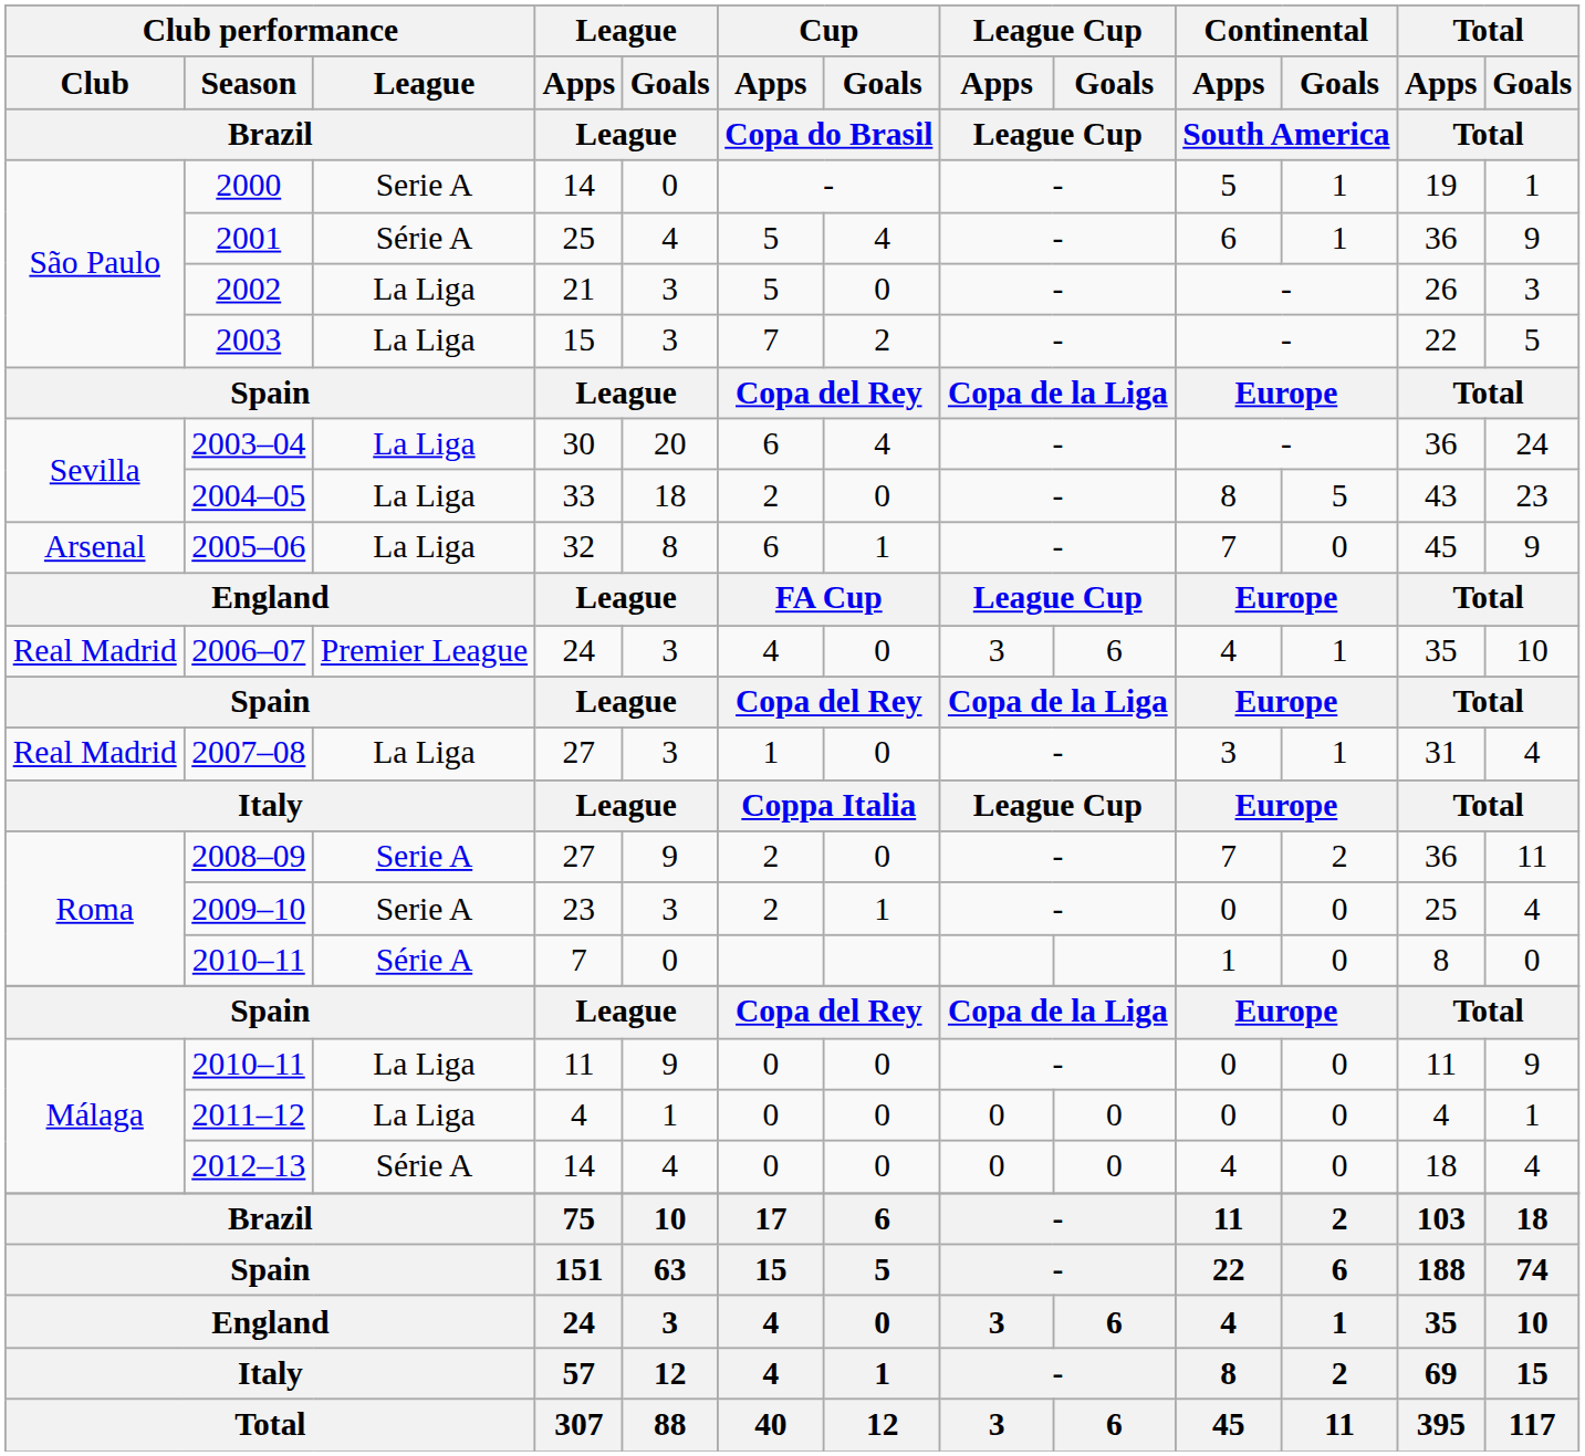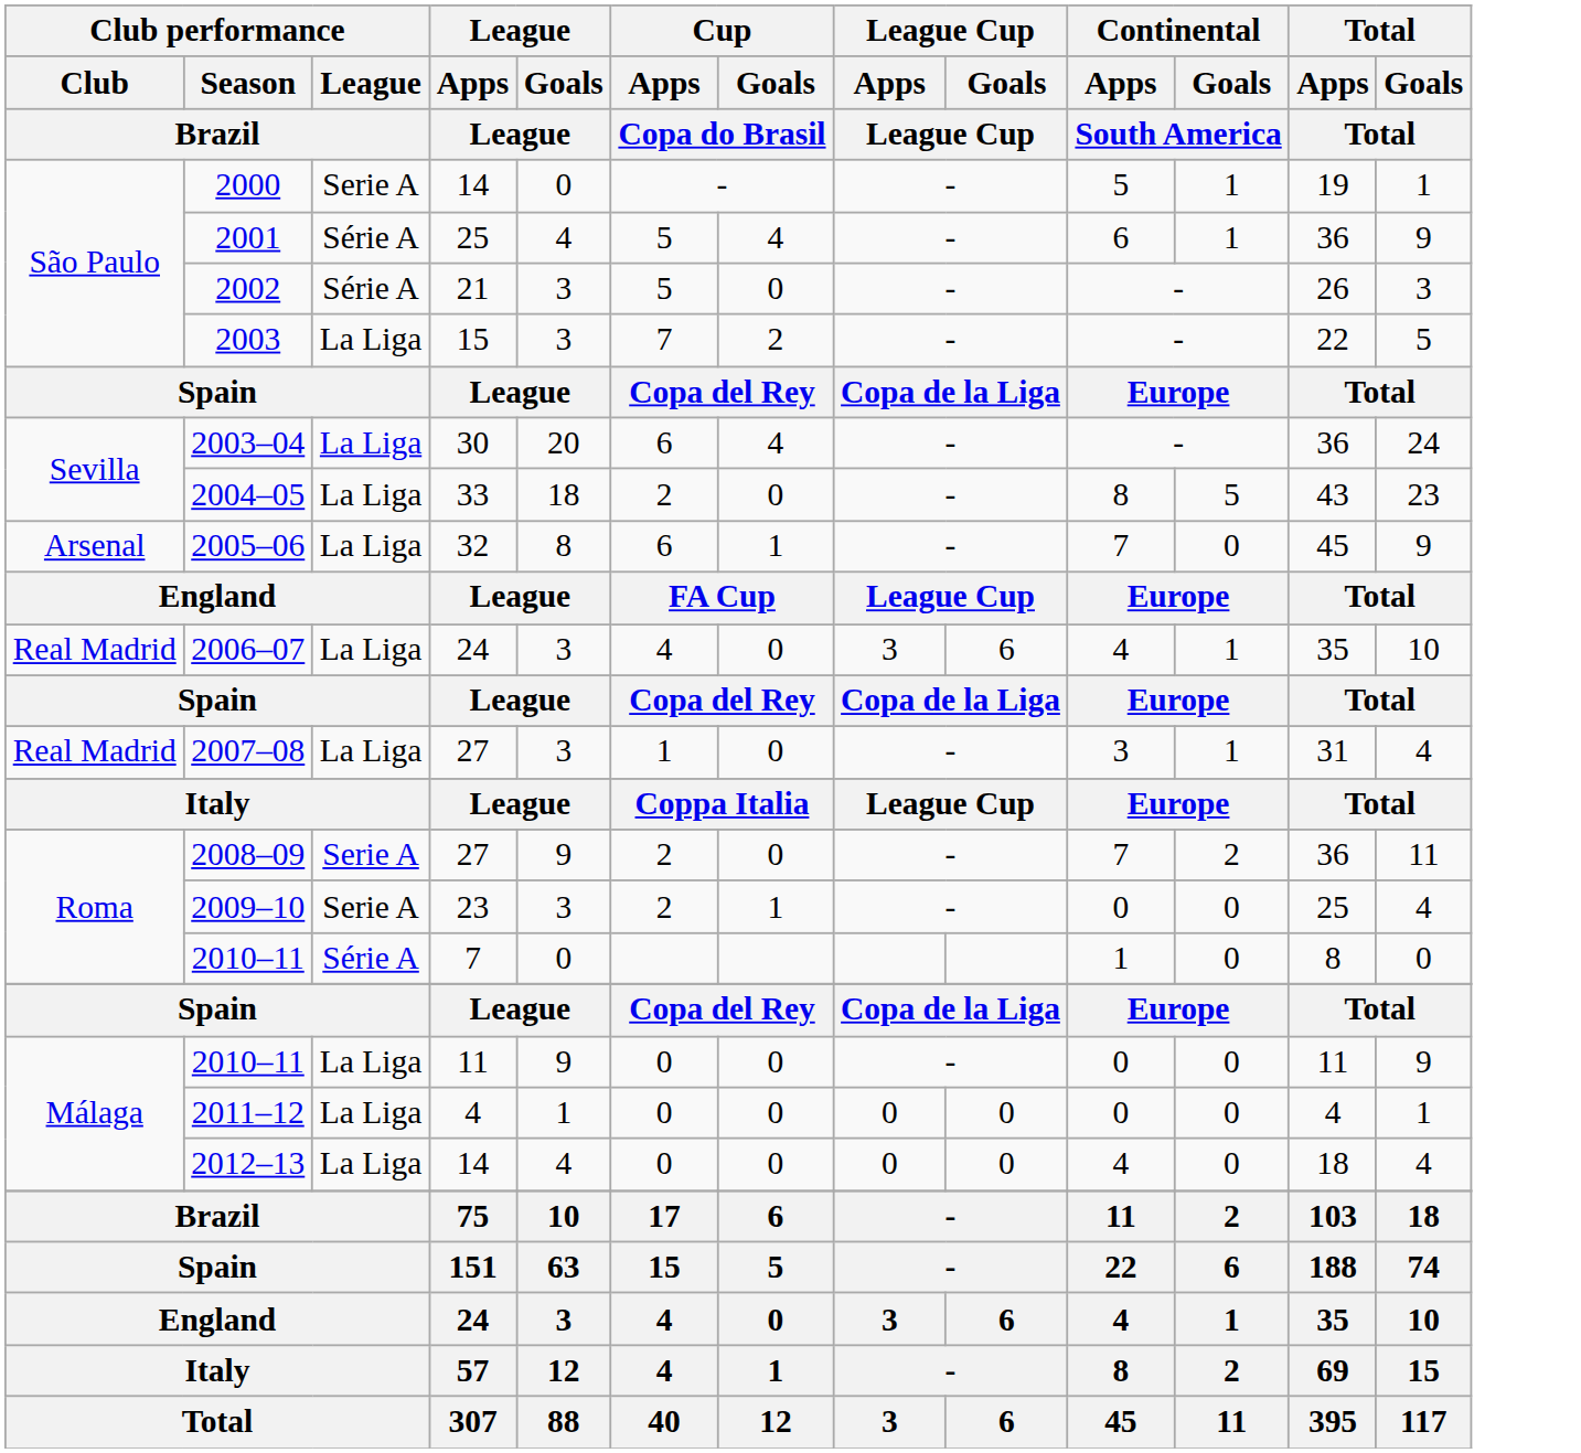2002 | Club performance / League / Brazil: La Liga -> Série A
2006–07 | Club performance / League / Brazil: Premier League -> La Liga
2012–13 | Club performance / League / Brazil: Série A -> La Liga
